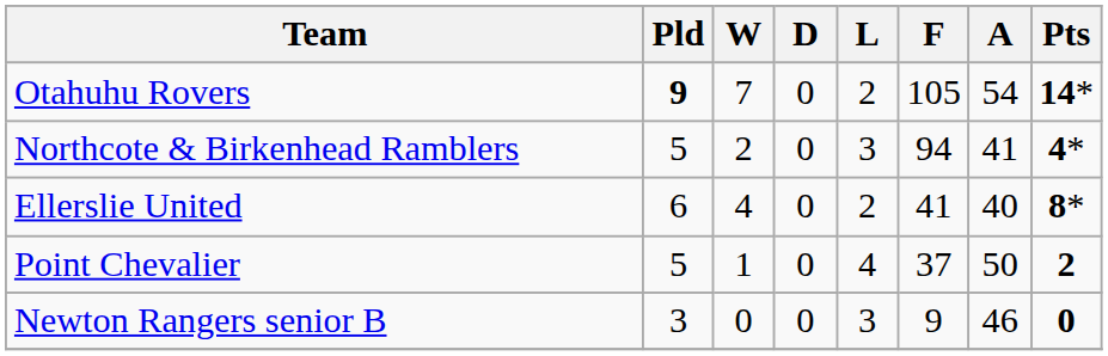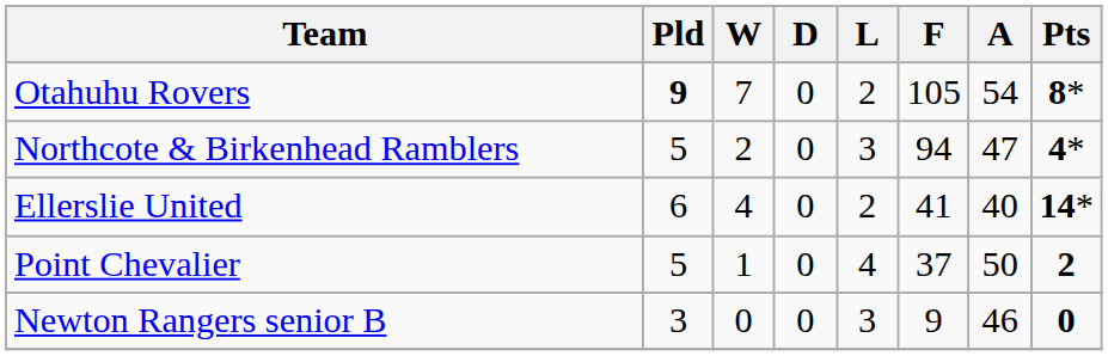Otahuhu Rovers | Pts: 14* -> 8*
Northcote & Birkenhead Ramblers | A: 41 -> 47
Ellerslie United | Pts: 8* -> 14*
